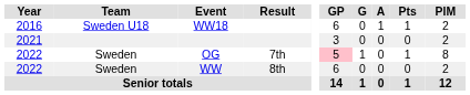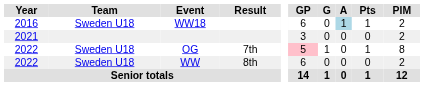WW18 | A: no background -> lightblue background
OG | Team: Sweden -> Sweden U18
WW | Team: Sweden -> Sweden U18
